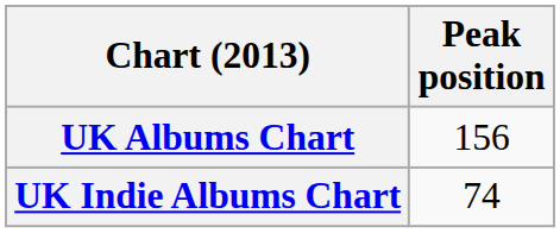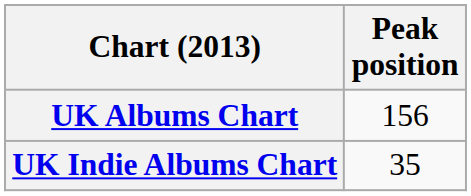UK Indie Albums Chart | Peak position: 74 -> 35
